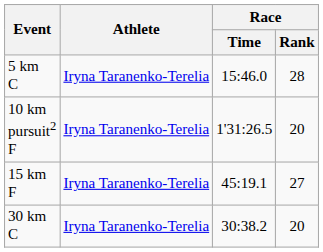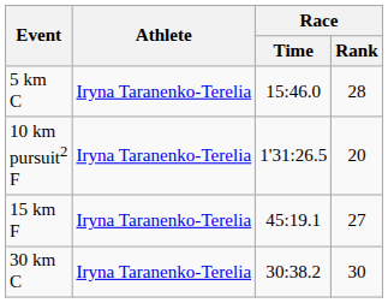30 km C | Race / Rank: 20 -> 30
